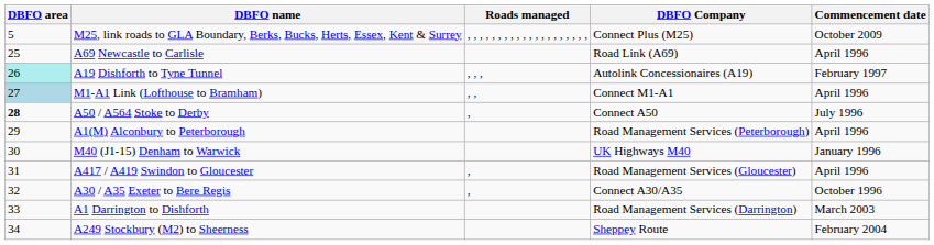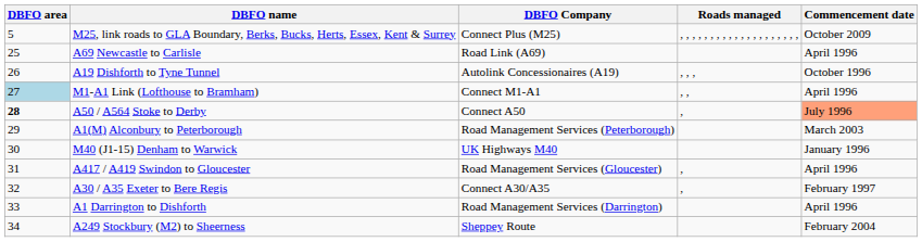columns swapped: Roads managed <-> DBFO Company
A19 Dishforth to Tyne Tunnel | DBFO area: paleturquoise background -> no background
A19 Dishforth to Tyne Tunnel | Commencement date: February 1997 -> October 1996
A50 / A564 Stoke to Derby | Commencement date: no background -> lightsalmon background
A1(M) Alconbury to Peterborough | Commencement date: April 1996 -> March 2003
A30 / A35 Exeter to Bere Regis | Commencement date: October 1996 -> February 1997
A1 Darrington to Dishforth | Commencement date: March 2003 -> April 1996
